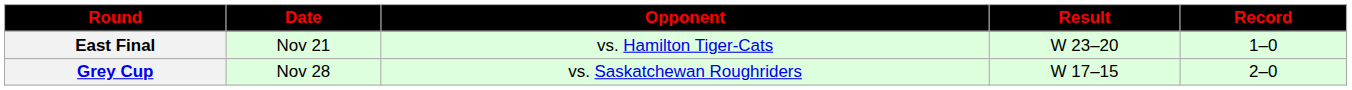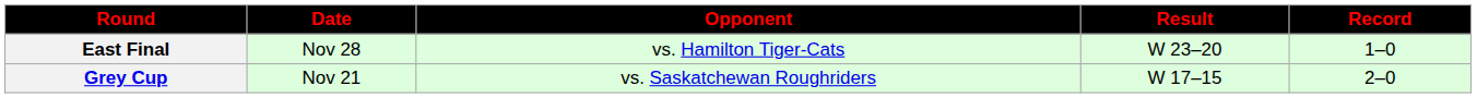East Final | Date: Nov 21 -> Nov 28
Grey Cup | Date: Nov 28 -> Nov 21
